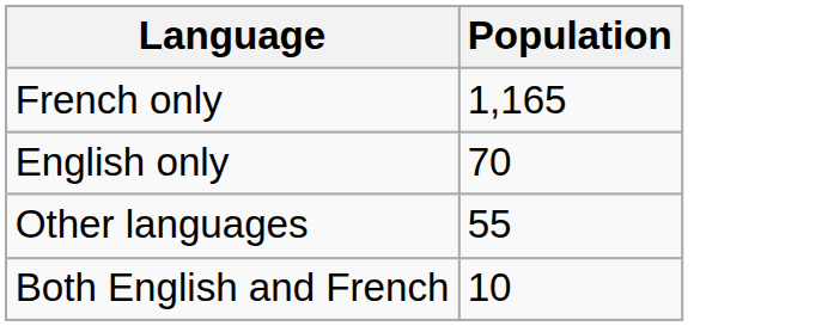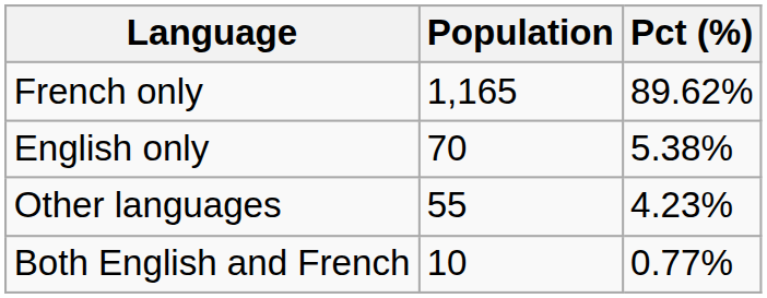+ column: Pct (%) | 89.62% | 5.38% | 4.23% | 0.77%
